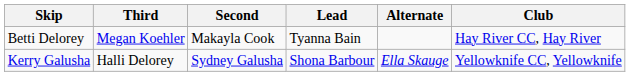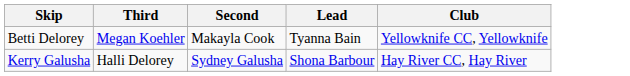- column: Alternate | Ella Skauge
Betti Delorey | Club: Hay River CC, Hay River -> Yellowknife CC, Yellowknife
Kerry Galusha | Club: Yellowknife CC, Yellowknife -> Hay River CC, Hay River
